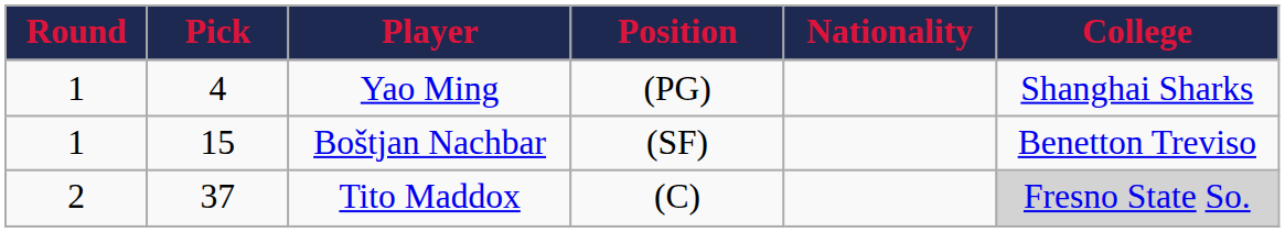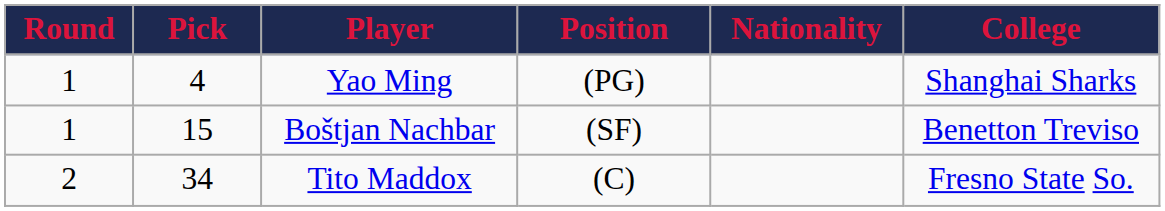Tito Maddox | Pick: 37 -> 34
Tito Maddox | College: lightgrey background -> no background
